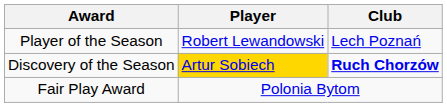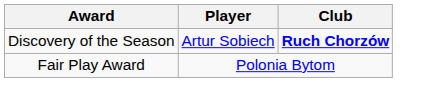- row: Player of the Season | Robert Lewandowski | Lech Poznań
Discovery of the Season | Player: gold background -> no background
